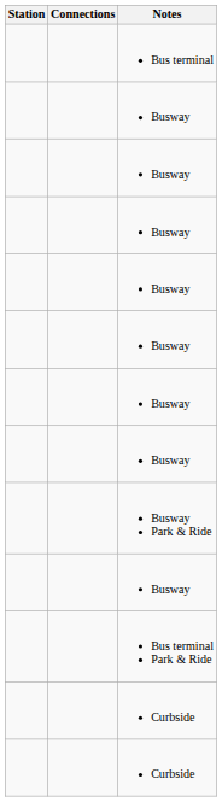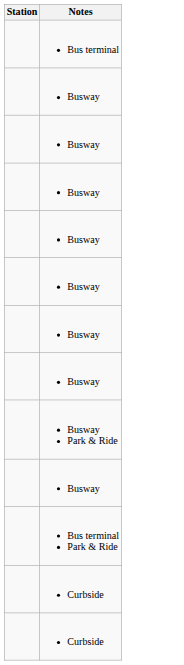- column: Connections
